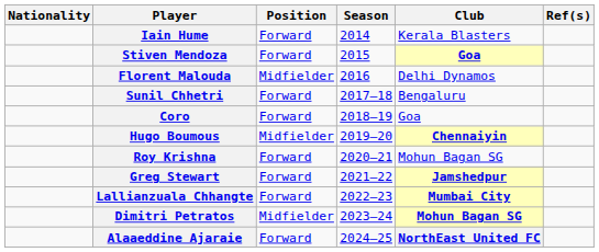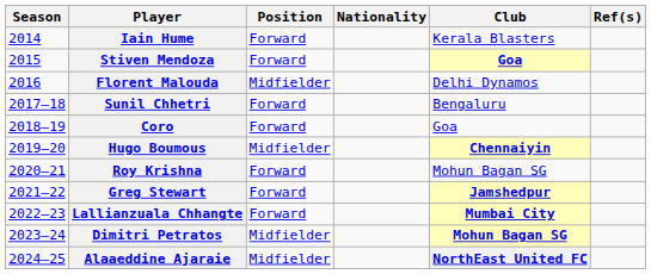columns swapped: Season <-> Nationality
Alaaeddine Ajaraie | Position: Forward -> Midfielder
